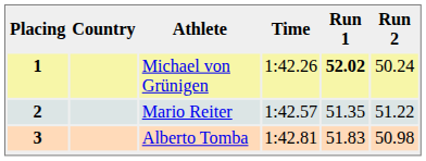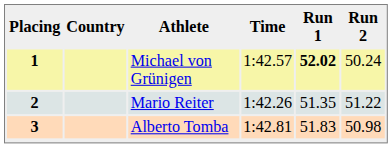1 | Time: 1:42.26 -> 1:42.57
2 | Time: 1:42.57 -> 1:42.26
